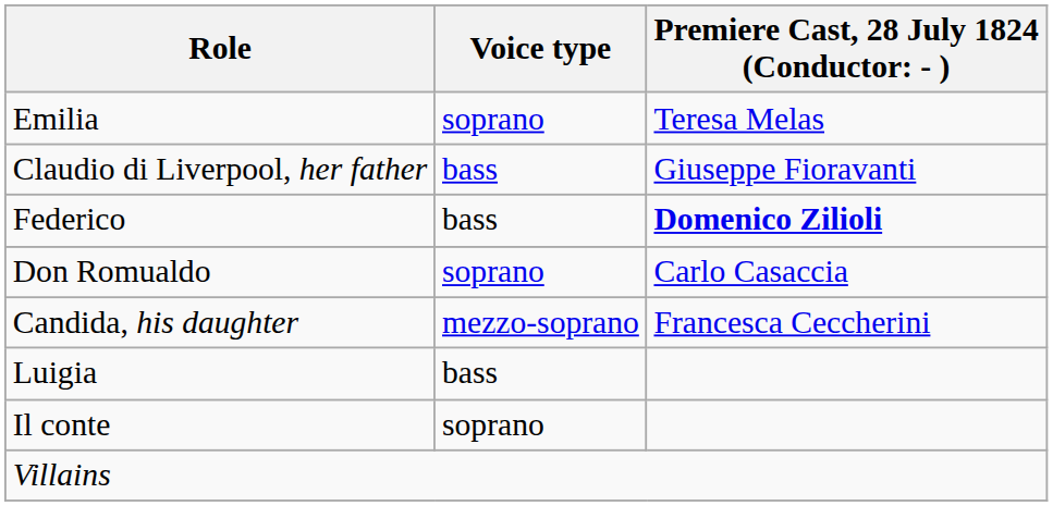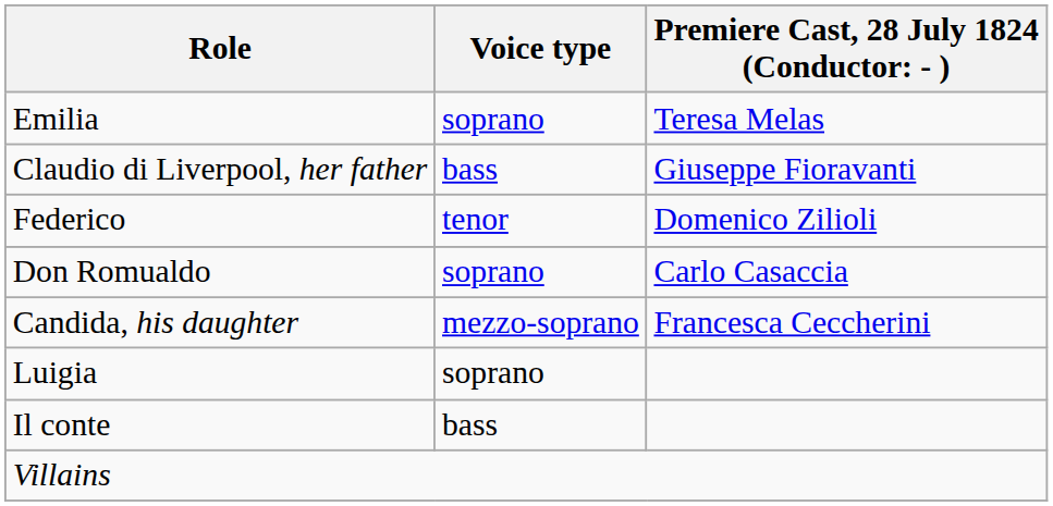Federico | Voice type: bass -> tenor
Federico | column 3: bold -> normal
Luigia | Voice type: bass -> soprano
Il conte | Voice type: soprano -> bass
